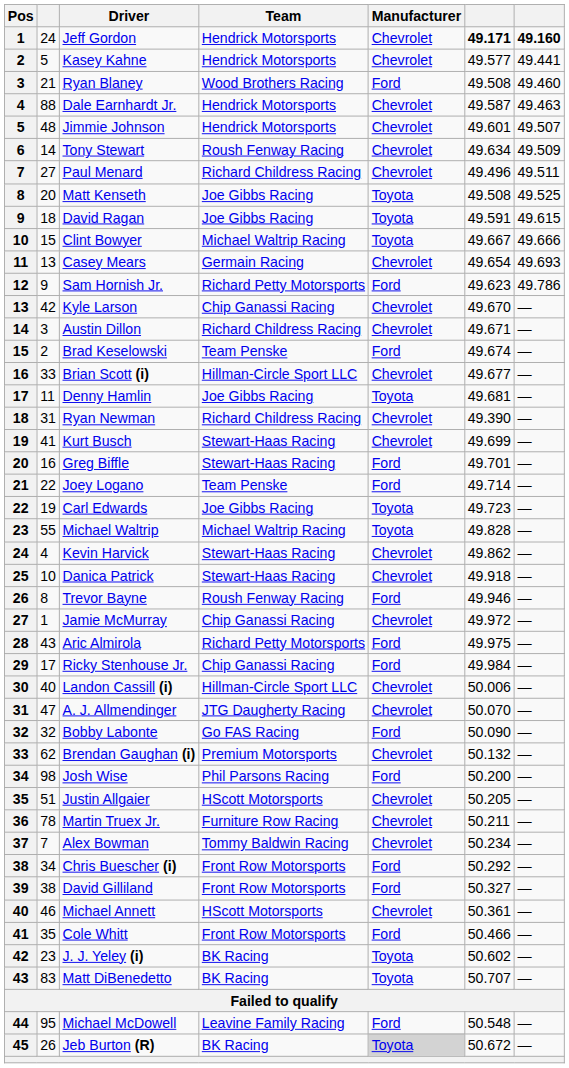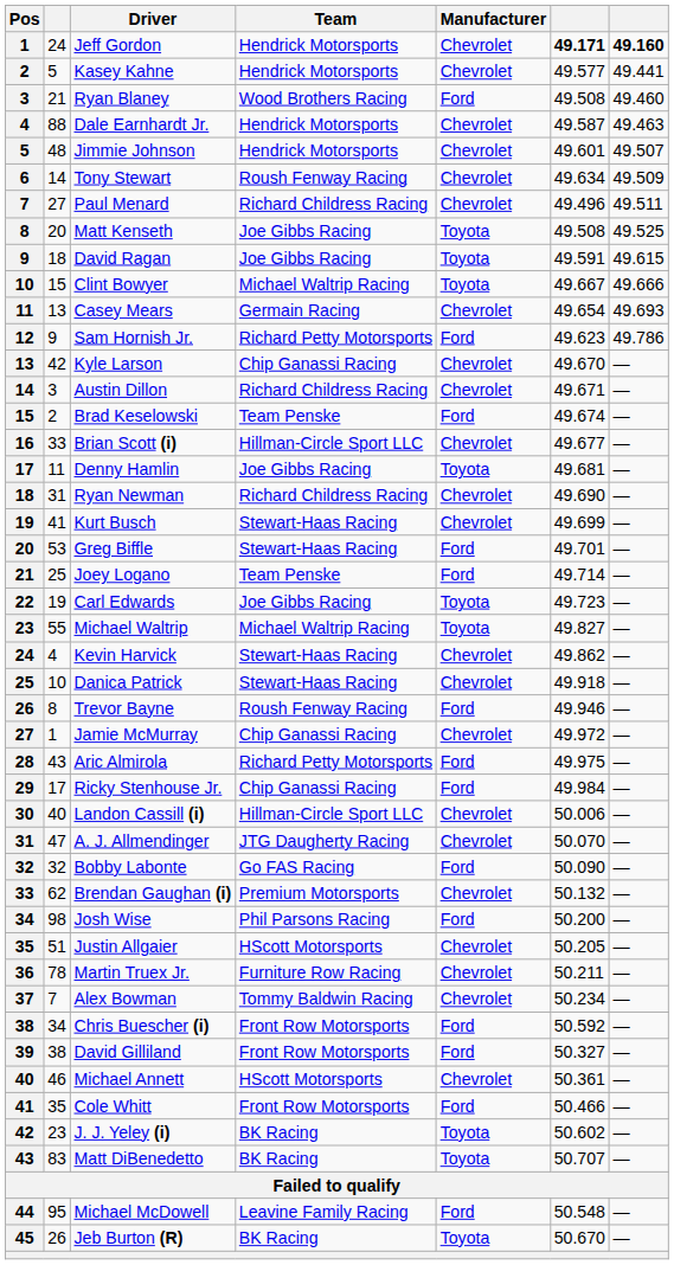Ryan Newman | column 6: 49.390 -> 49.690
Greg Biffle | column 2: 16 -> 53
Joey Logano | column 2: 22 -> 25
Michael Waltrip | column 6: 49.828 -> 49.827
Chris Buescher (i) | column 6: 50.292 -> 50.592
Jeb Burton (R) | Manufacturer: lightgrey background -> no background
Jeb Burton (R) | column 6: 50.672 -> 50.670
